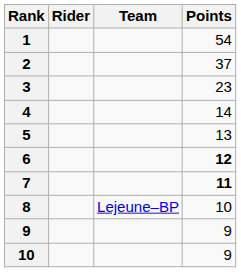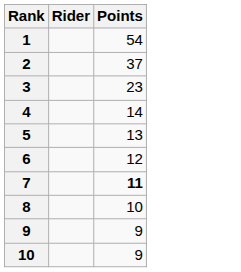- column: Team | Lejeune–BP
6 | Points: bold -> normal
